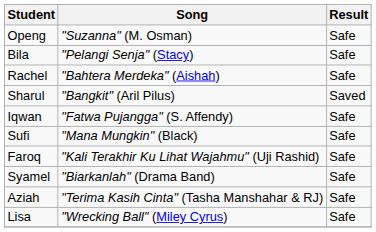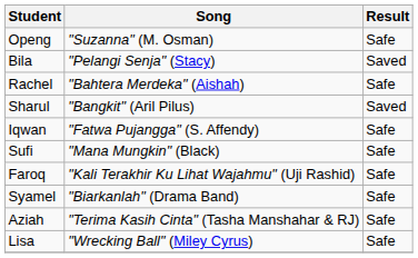Bila | Result: Safe -> Saved
